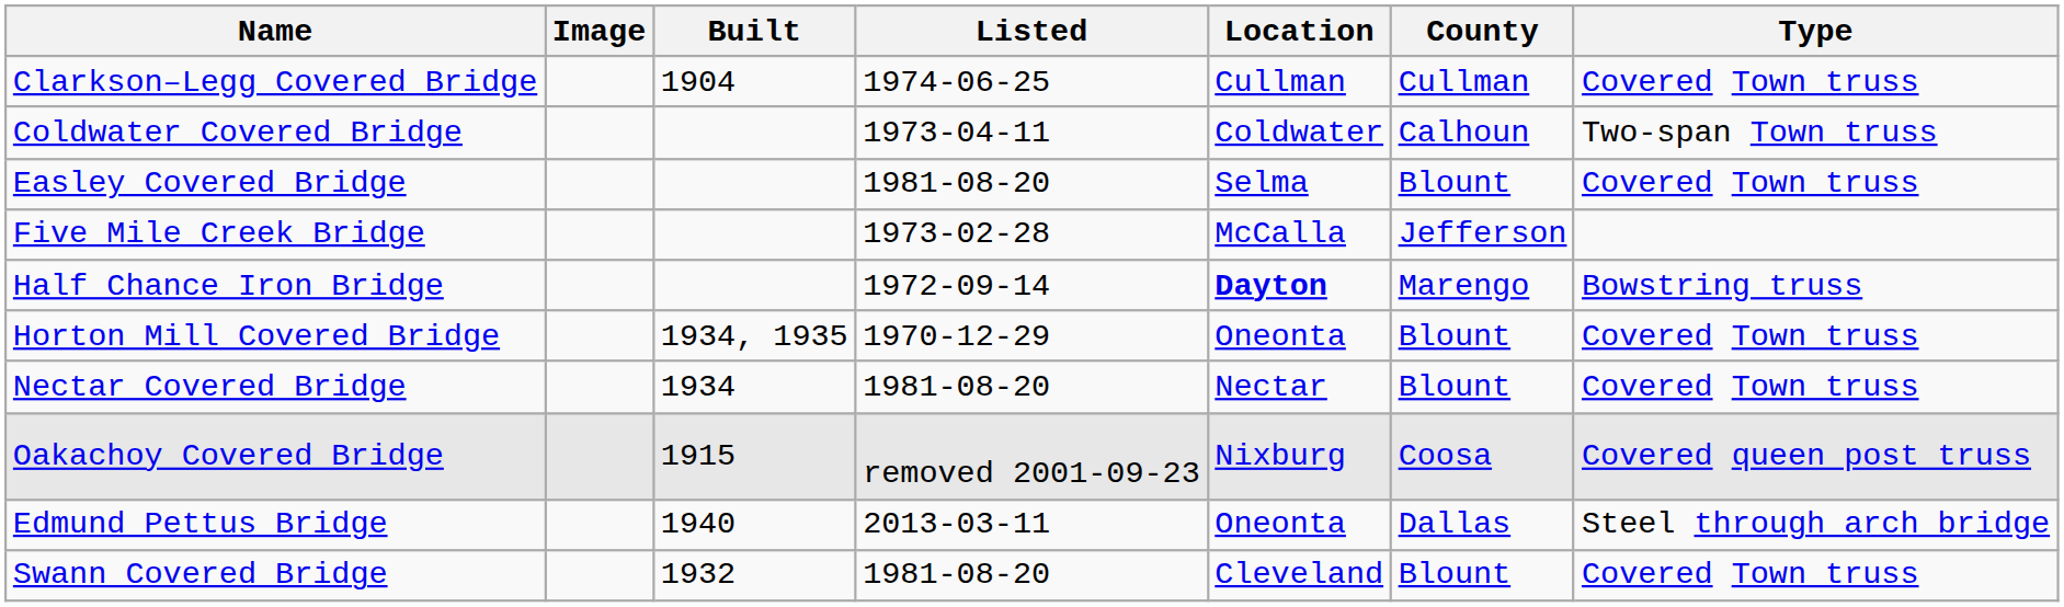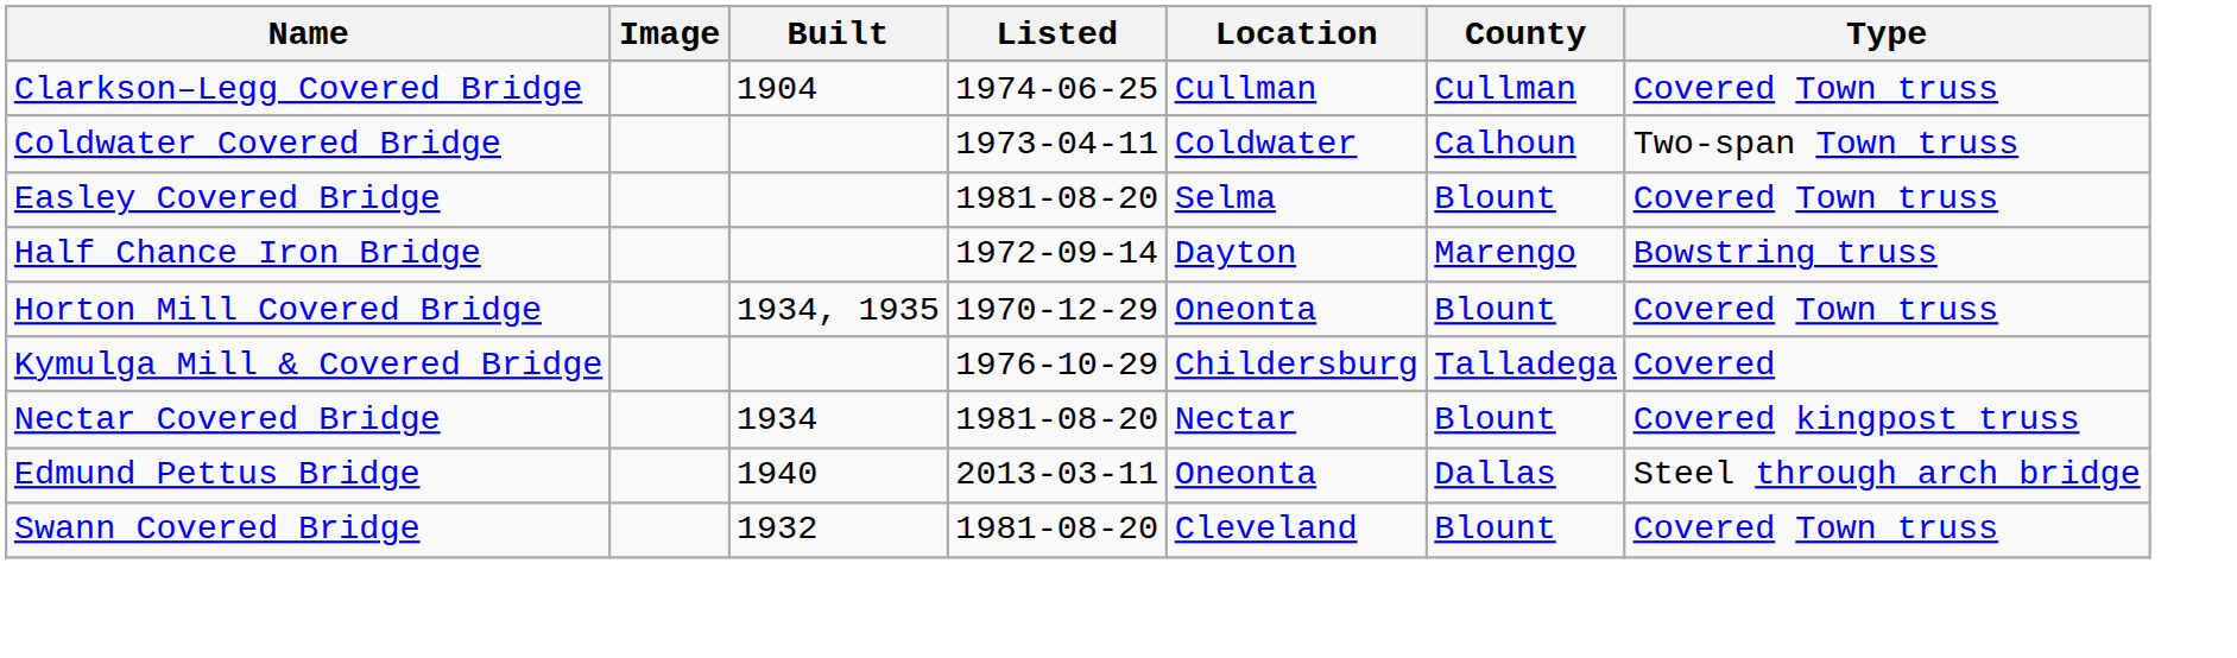- row: Five Mile Creek Bridge | 1973-02-28 | McCalla | Jefferson
Half Chance Iron Bridge | Location: bold -> normal
+ row: Kymulga Mill & Covered Bridge | 1976-10-29 | Childersburg | Talladega | Covered
Nectar Covered Bridge | Type: Covered Town truss -> Covered kingpost truss
- row: Oakachoy Covered Bridge | 1915 | removed 2001-09-23 | Nixburg | Coosa | Covered queen post truss
